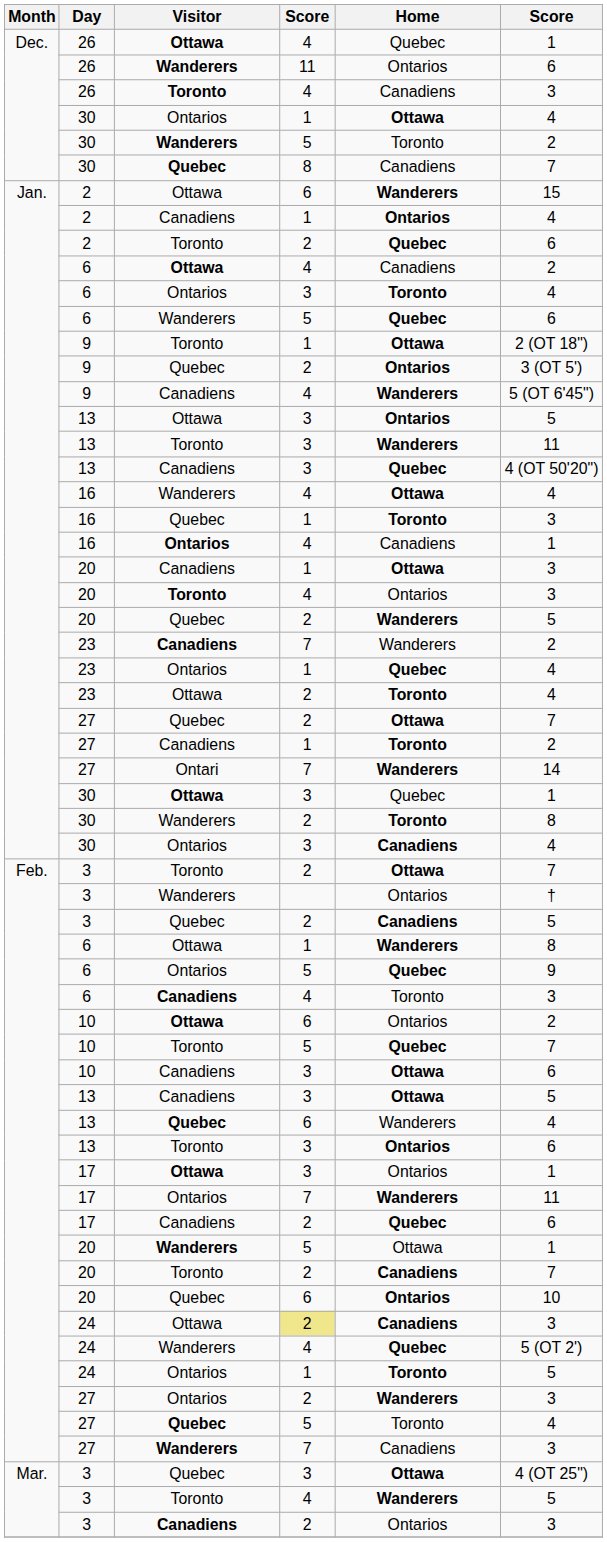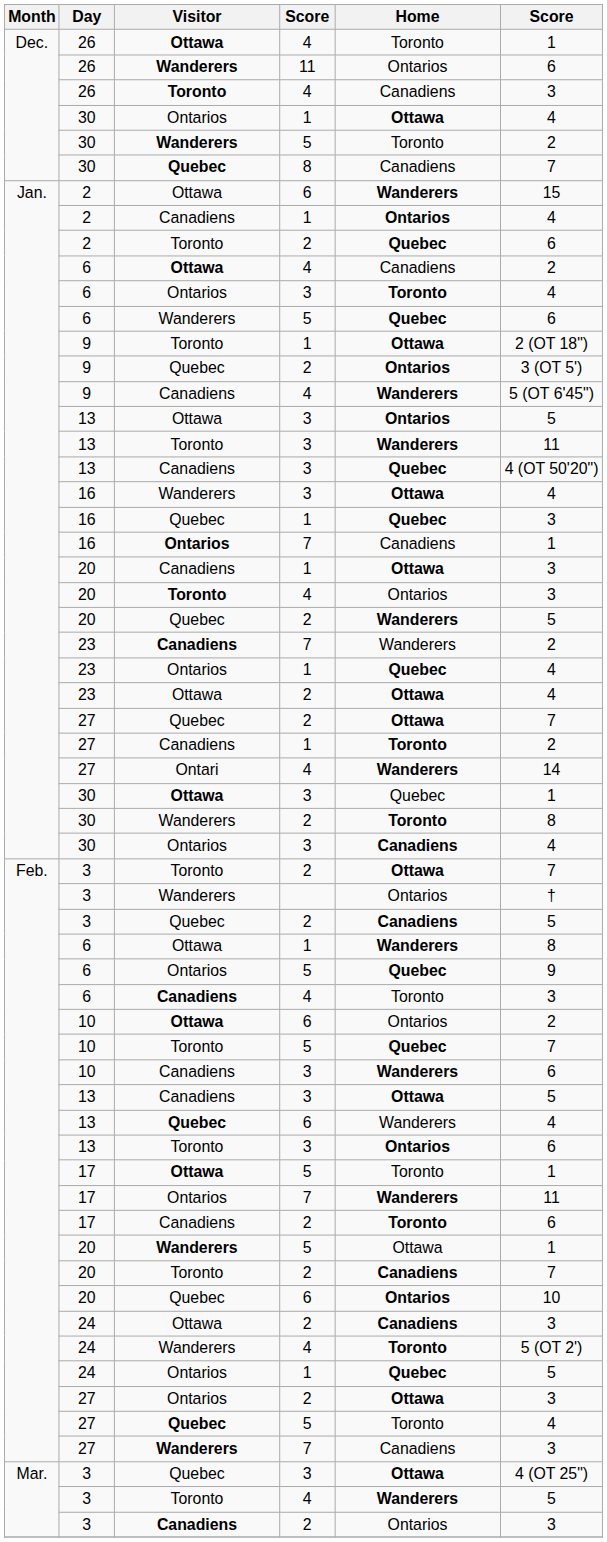26 / Ottawa | Home: Quebec -> Toronto
16 / Wanderers | column 4: 4 -> 3
16 / Quebec | Home: Toronto -> Quebec
16 / Ontarios | column 4: 4 -> 7
23 / Ottawa | Home: Toronto -> Ottawa
27 / Ontari | column 4: 7 -> 4
10 / Canadiens | Home: Ottawa -> Wanderers
17 / Ottawa | column 4: 3 -> 5
17 / Ottawa | Home: Ontarios -> Toronto
17 / Canadiens | Home: Quebec -> Toronto
24 / Ottawa | column 4: khaki background -> no background
24 / Wanderers | Home: Quebec -> Toronto
24 / Ontarios | Home: Toronto -> Quebec
27 / Ontarios | Home: Wanderers -> Ottawa
